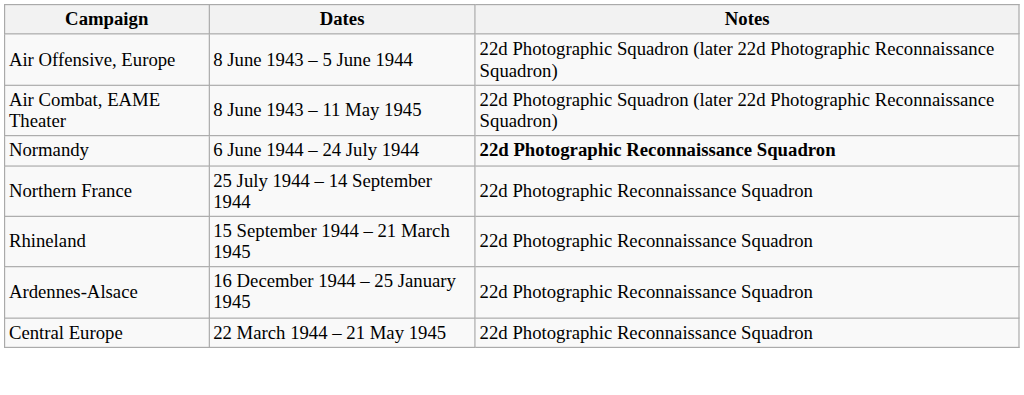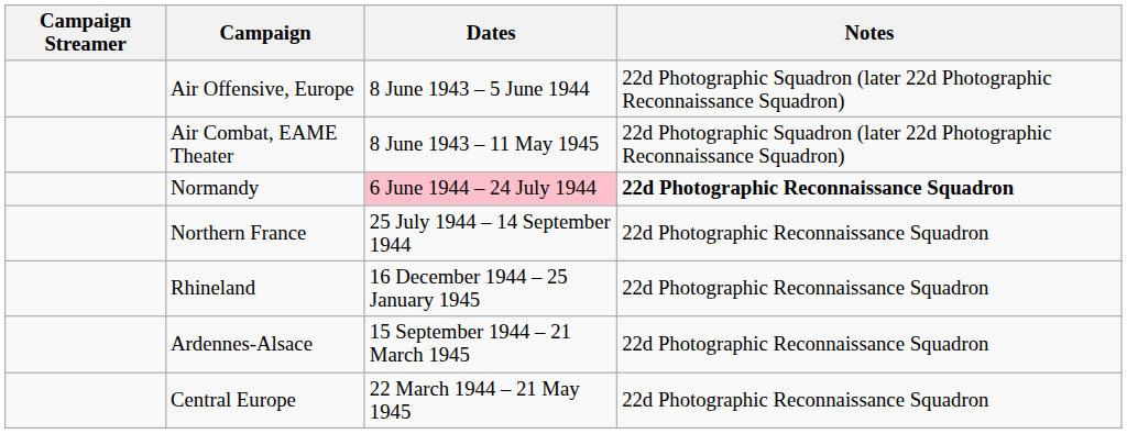+ column: Campaign Streamer
Normandy | Dates: no background -> pink background
Rhineland | Dates: 15 September 1944 – 21 March 1945 -> 16 December 1944 – 25 January 1945
Ardennes-Alsace | Dates: 16 December 1944 – 25 January 1945 -> 15 September 1944 – 21 March 1945
